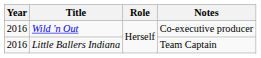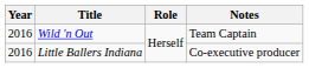Wild 'n Out | Notes: Co-executive producer -> Team Captain
Little Ballers Indiana | Notes: Team Captain -> Co-executive producer
